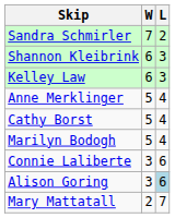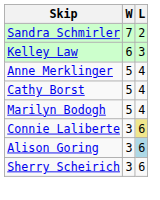- row: Shannon Kleibrink | 6 | 3
Connie Laliberte | L: no background -> khaki background
+ row: Sherry Scheirich | 3 | 6
- row: Mary Mattatall | 2 | 7
